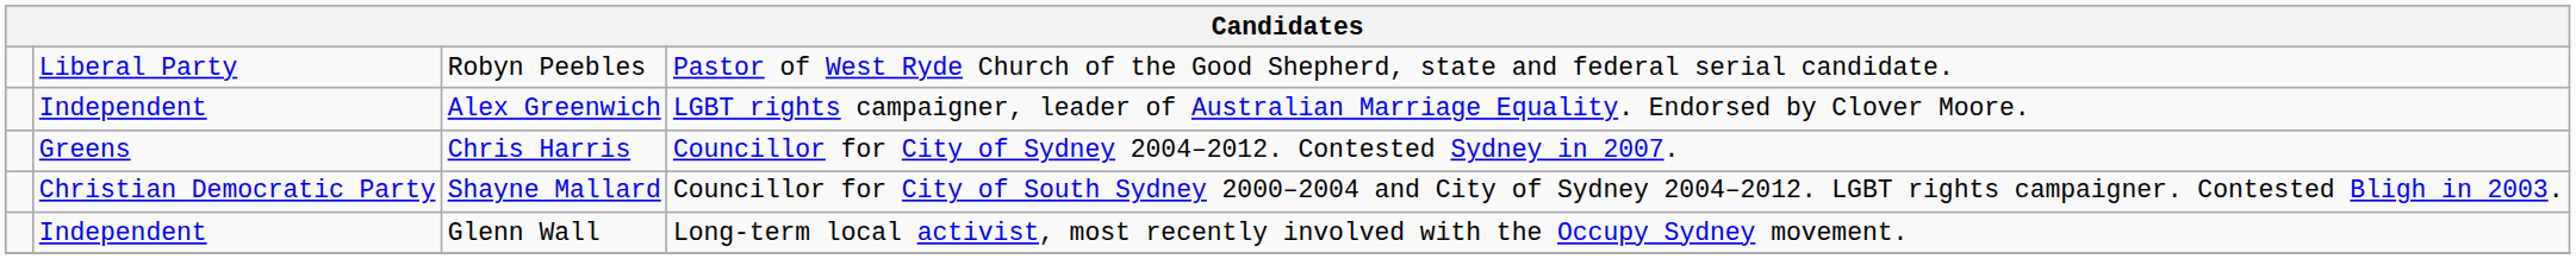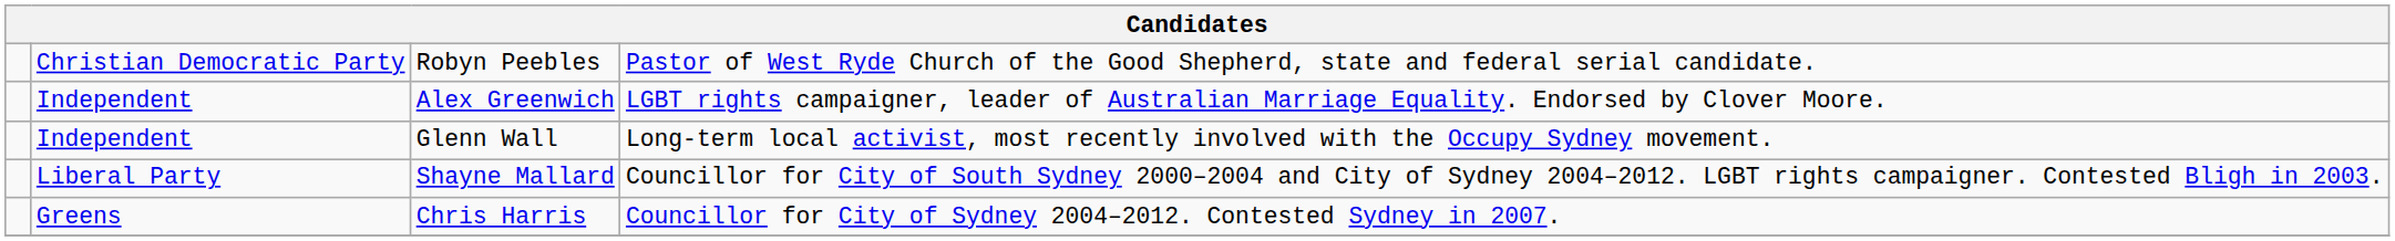Robyn Peebles | column 2: Liberal Party -> Christian Democratic Party
rows swapped: Chris Harris <-> Glenn Wall
Shayne Mallard | column 2: Christian Democratic Party -> Liberal Party
